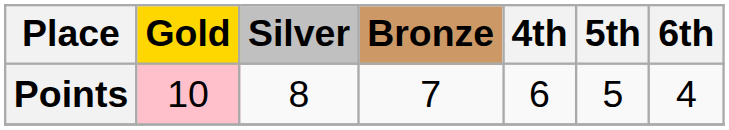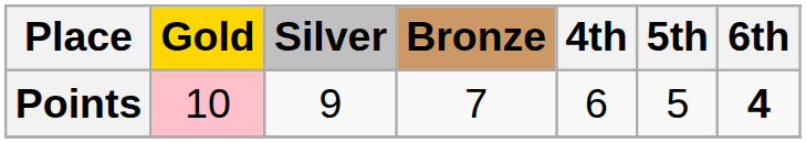Points | Silver: 8 -> 9
Points | 6th: normal -> bold
